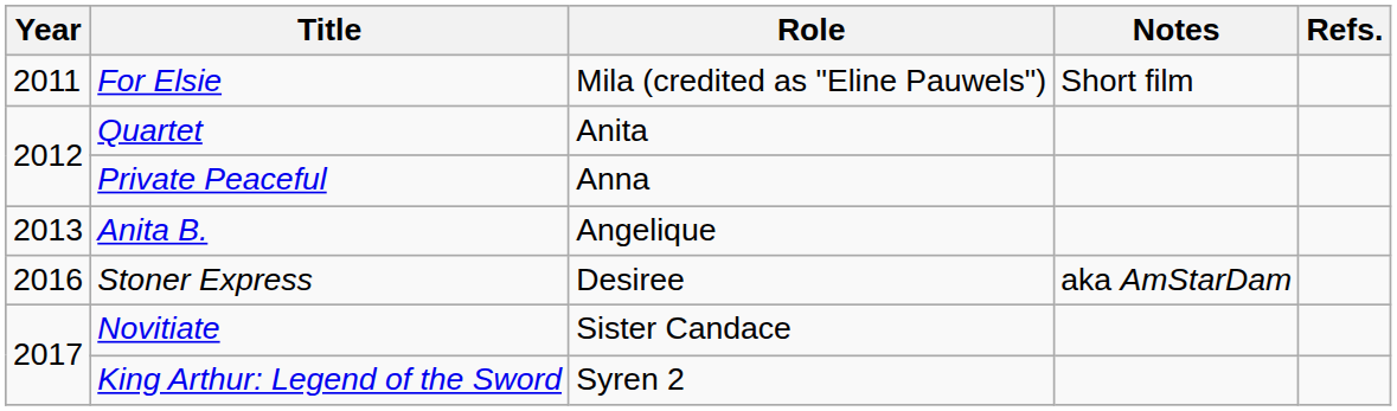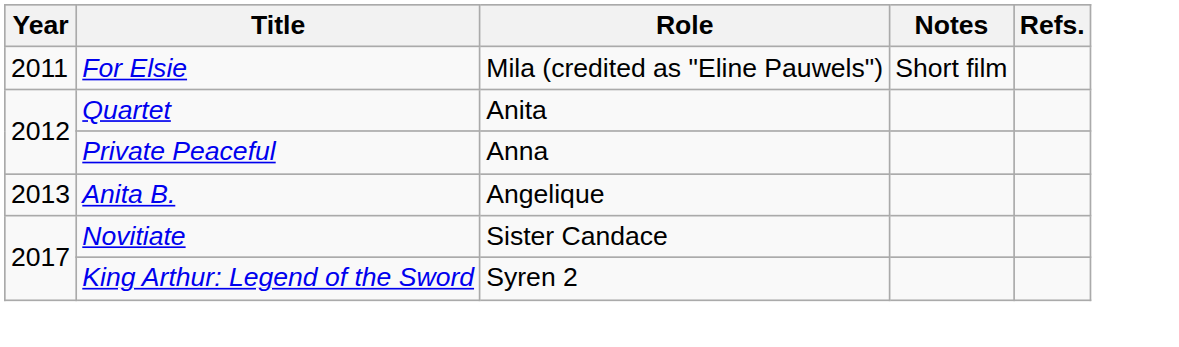- row: 2016 | Stoner Express | Desiree | aka AmStarDam
